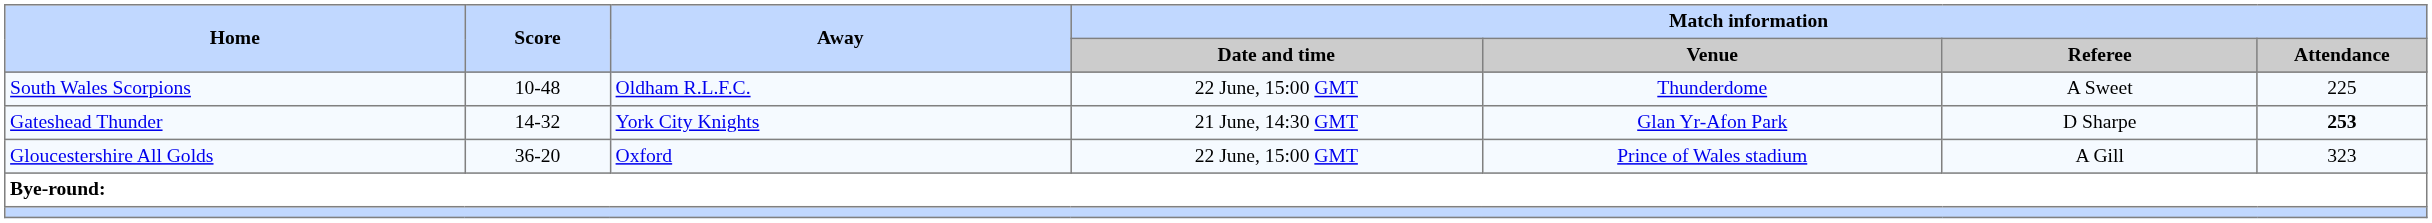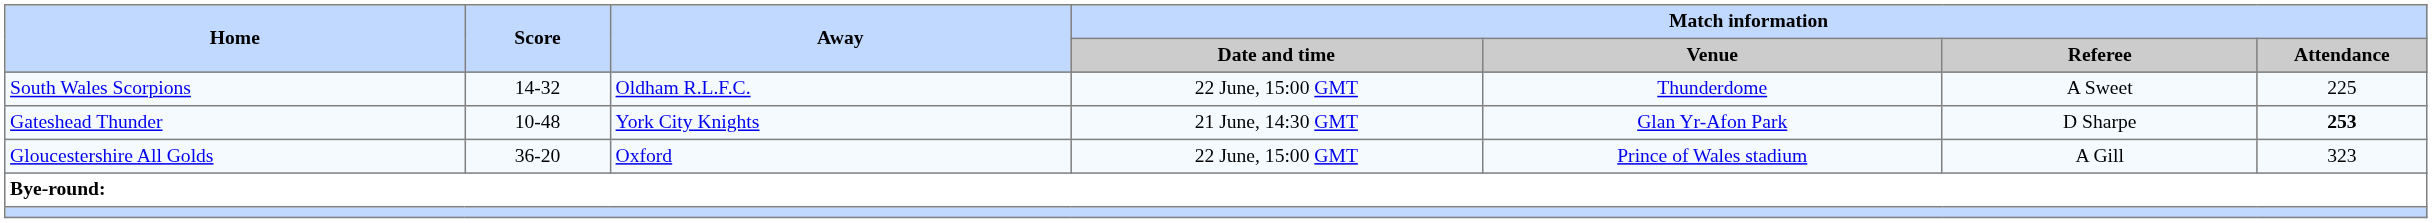South Wales Scorpions | Score: 10-48 -> 14-32
Gateshead Thunder | Score: 14-32 -> 10-48
